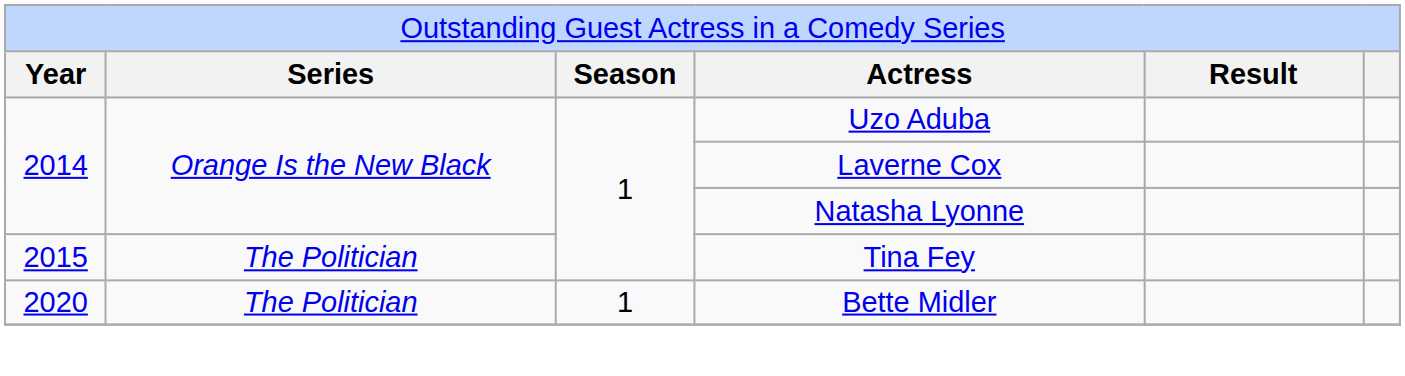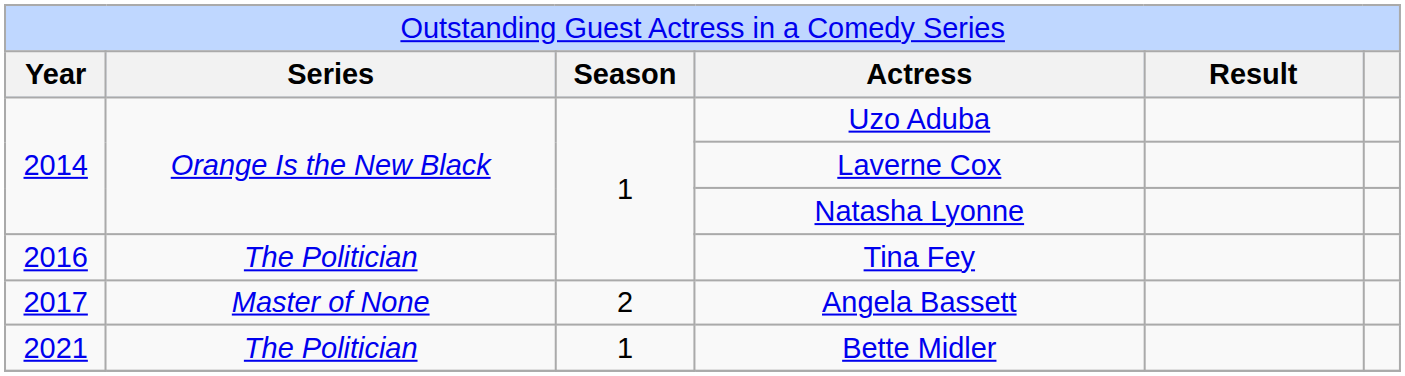Tina Fey | column 1: 2015 -> 2016
+ row: 2017 | Master of None | 2 | Angela Bassett
Bette Midler | column 1: 2020 -> 2021
